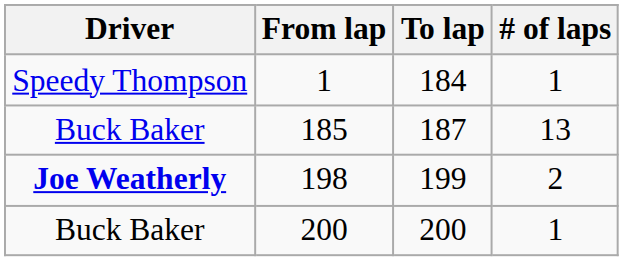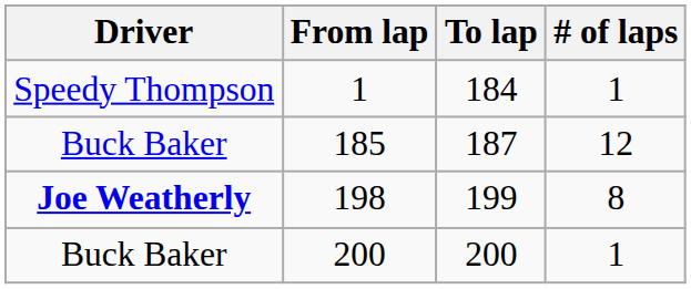185 | # of laps: 13 -> 12
198 | # of laps: 2 -> 8
